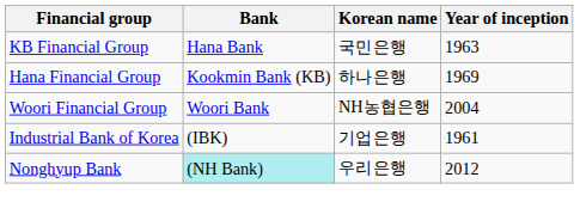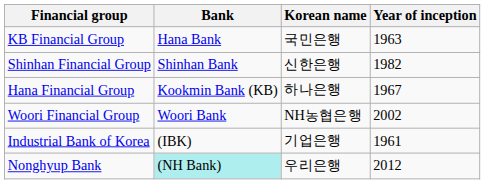+ row: Shinhan Financial Group | Shinhan Bank | 신한은행 | 1982
Hana Financial Group | Year of inception: 1969 -> 1967
Woori Financial Group | Year of inception: 2004 -> 2002
